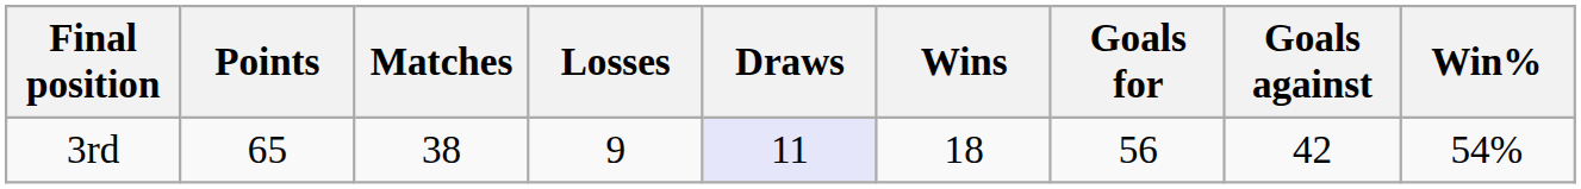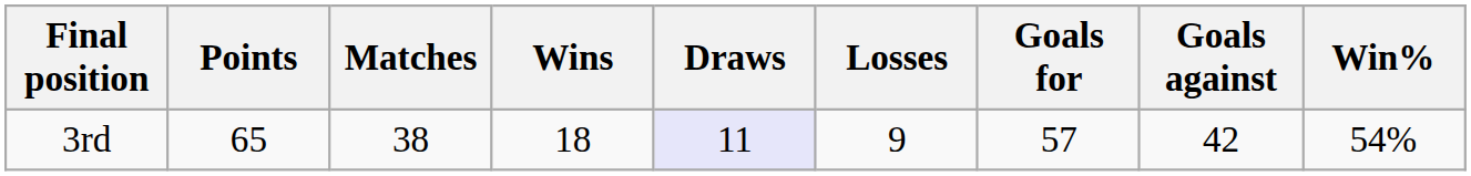columns swapped: Wins <-> Losses
3rd | Goals for: 56 -> 57
